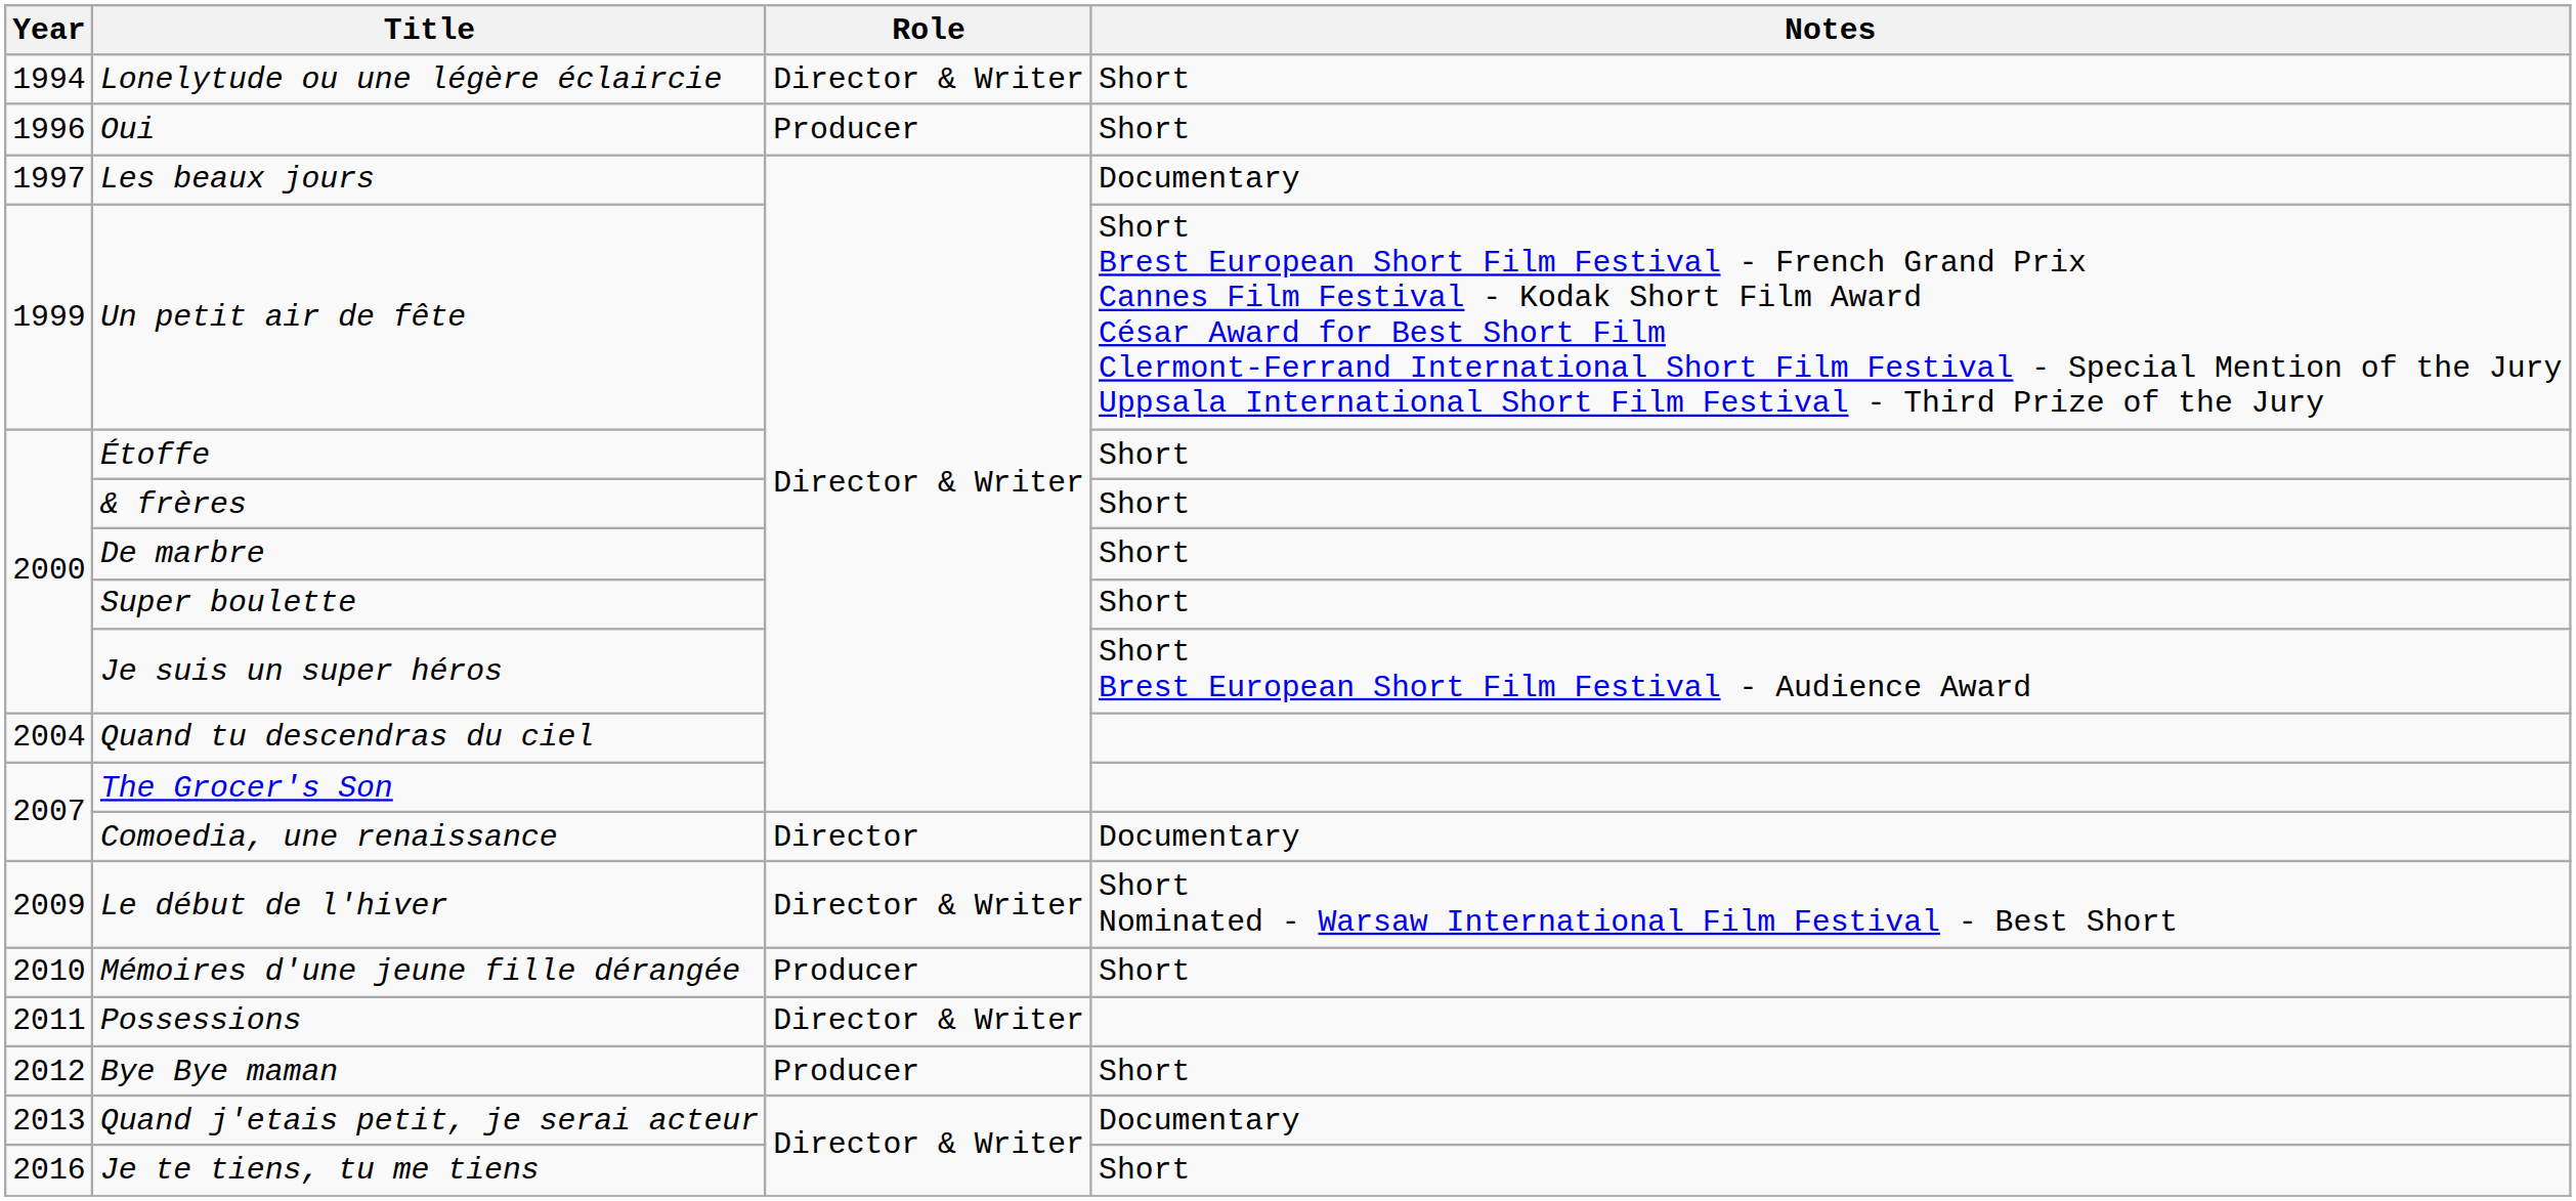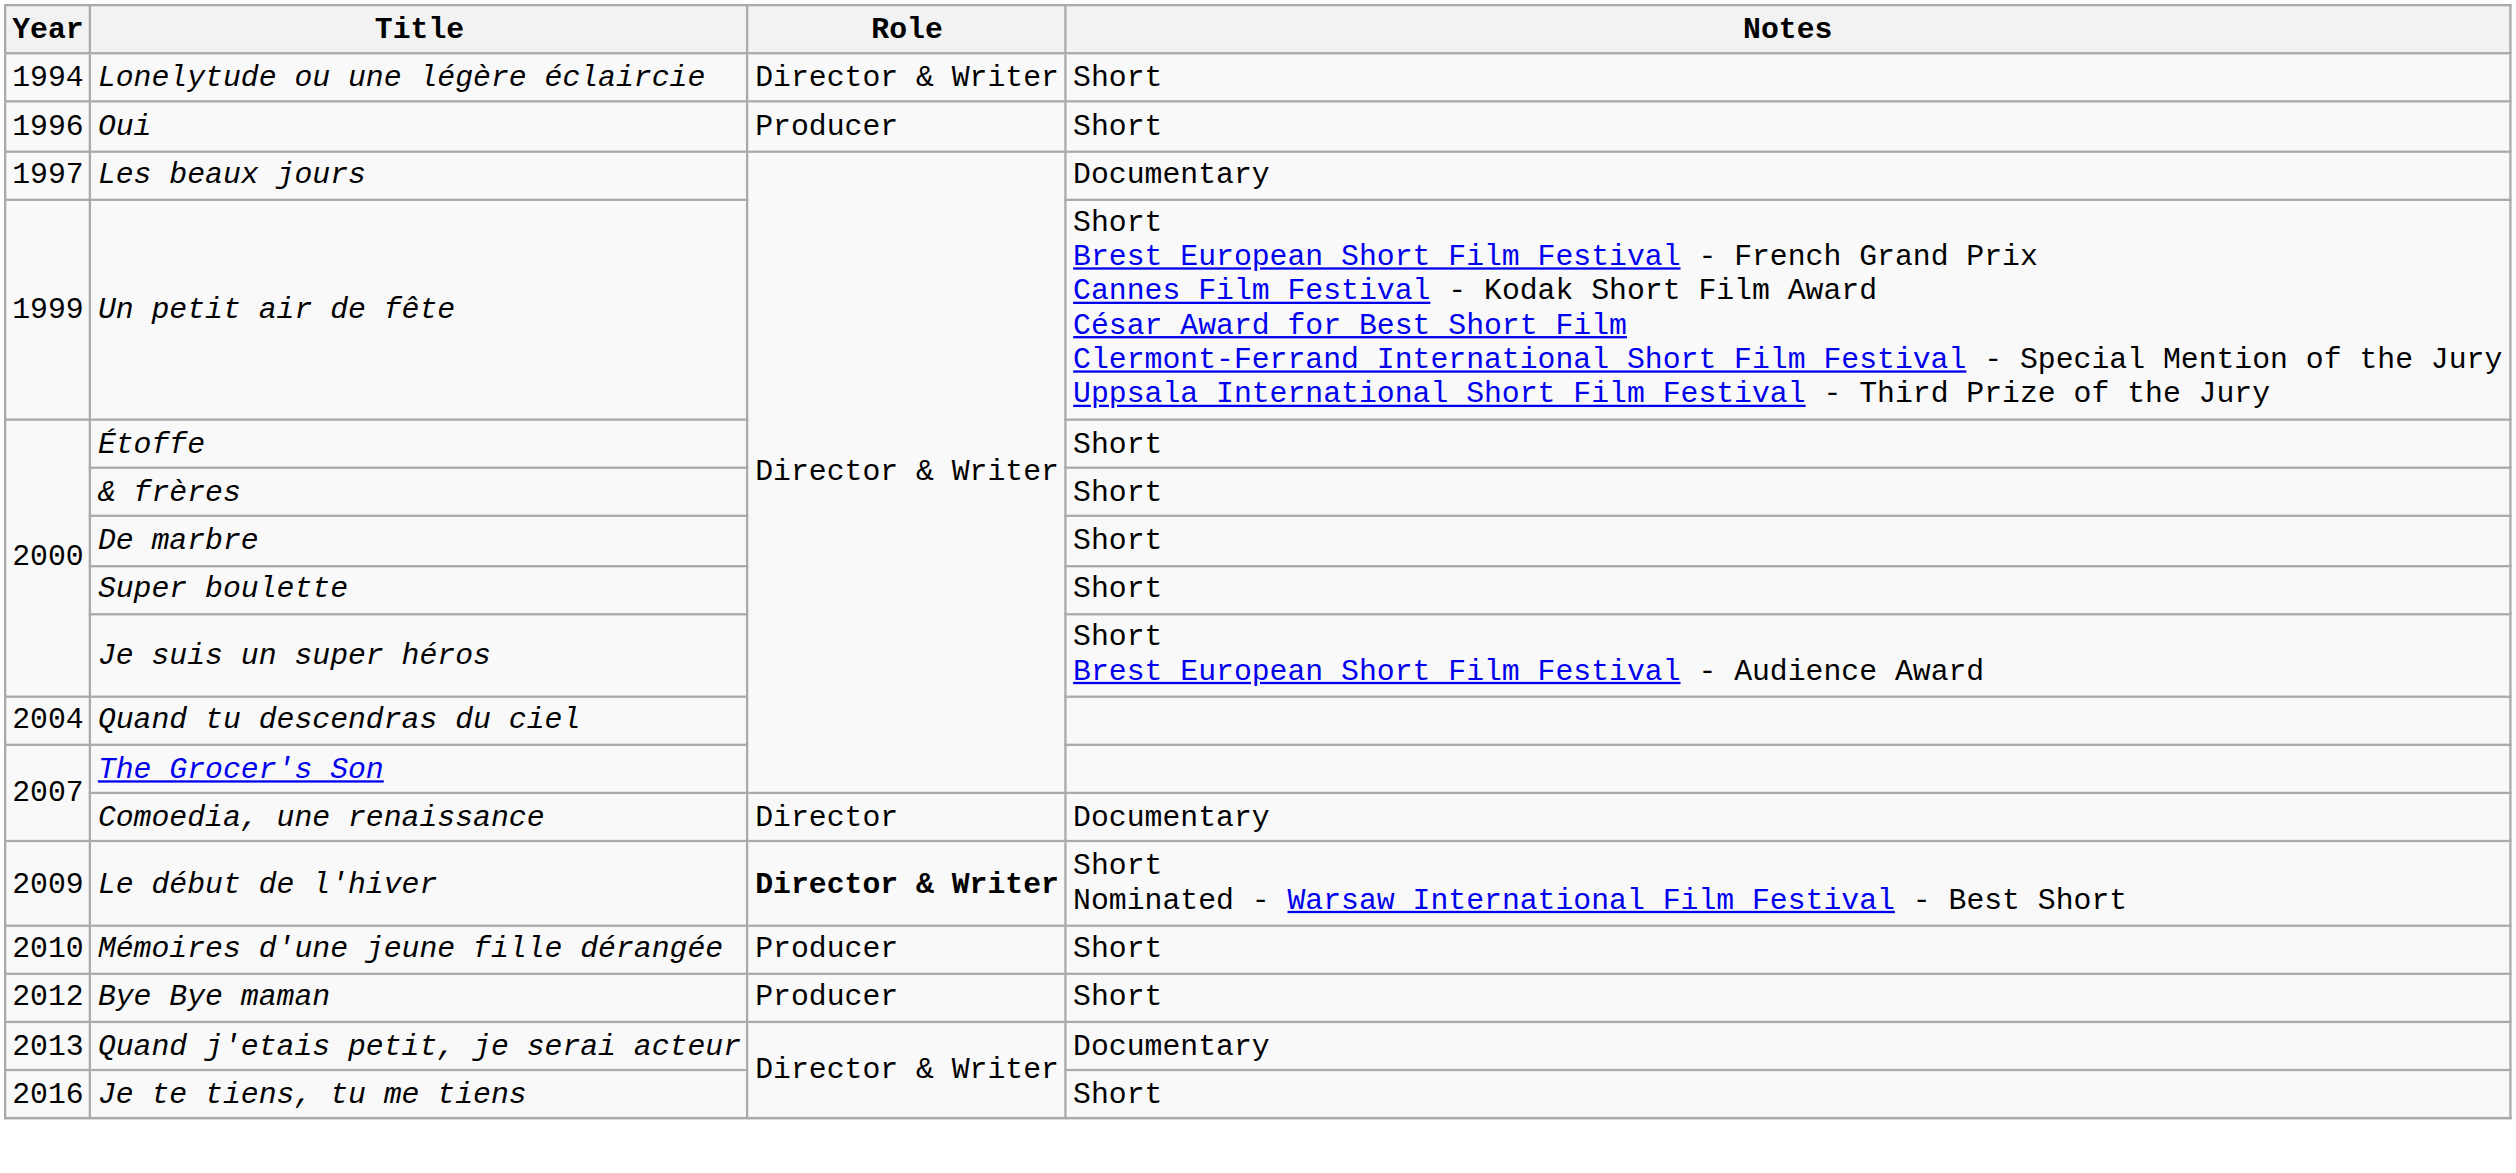Le début de l'hiver | Role: normal -> bold
- row: 2011 | Possessions | Director & Writer
